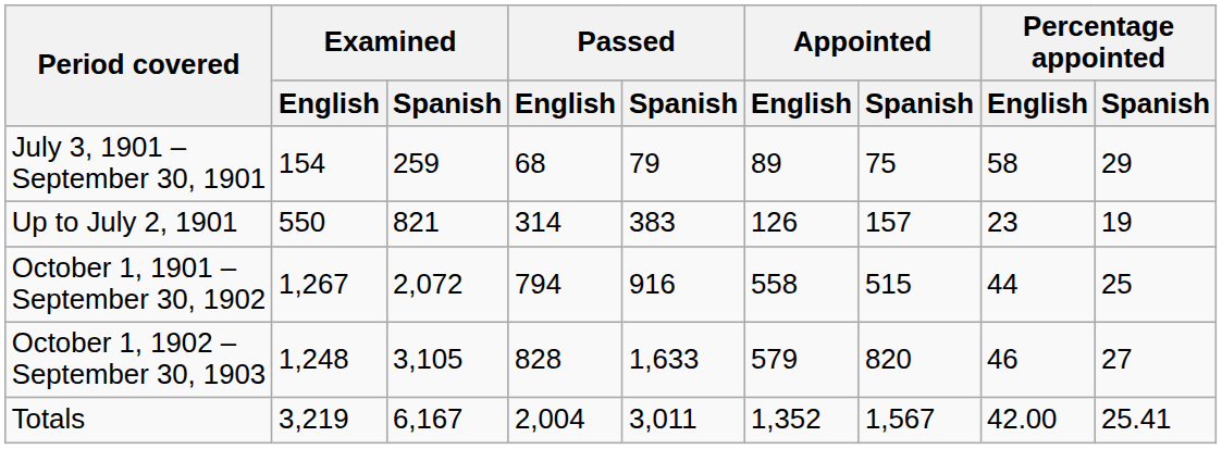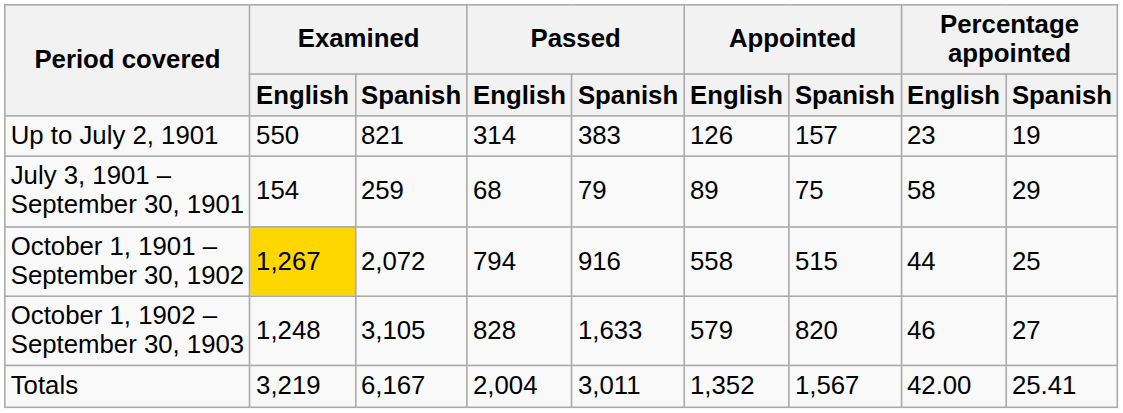rows swapped: Up to July 2, 1901 <-> July 3, 1901 – September 30, 1901
October 1, 1901 – September 30, 1902 | Examined / English: no background -> gold background
